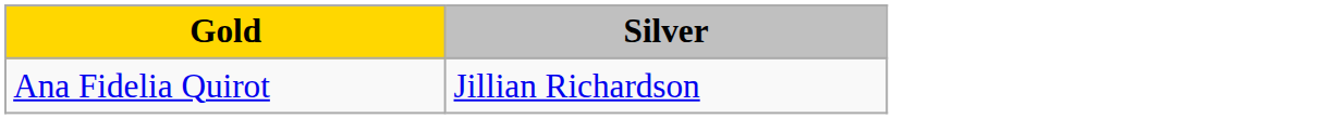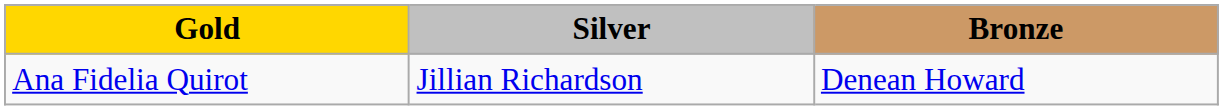+ column: Bronze | Denean Howard
